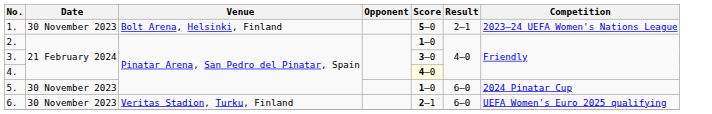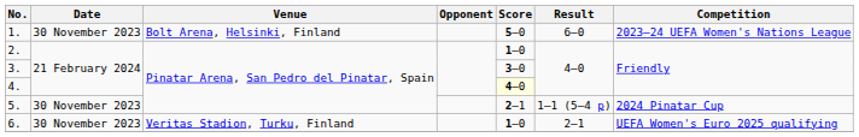1. | Result: 2–1 -> 6–0
5. | Score: 1–0 -> 2–1
5. | Result: 6–0 -> 1–1 (5–4 p)
6. | Score: 2–1 -> 1–0
6. | Result: 6–0 -> 2–1
